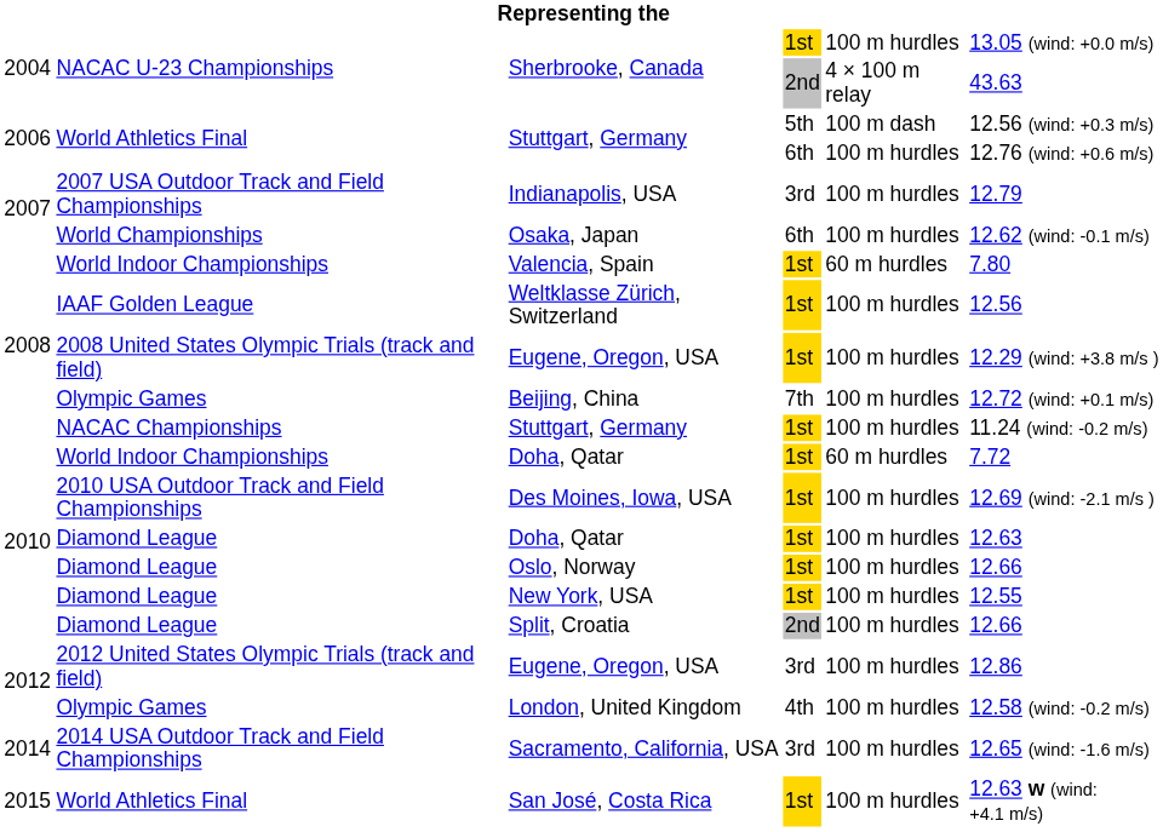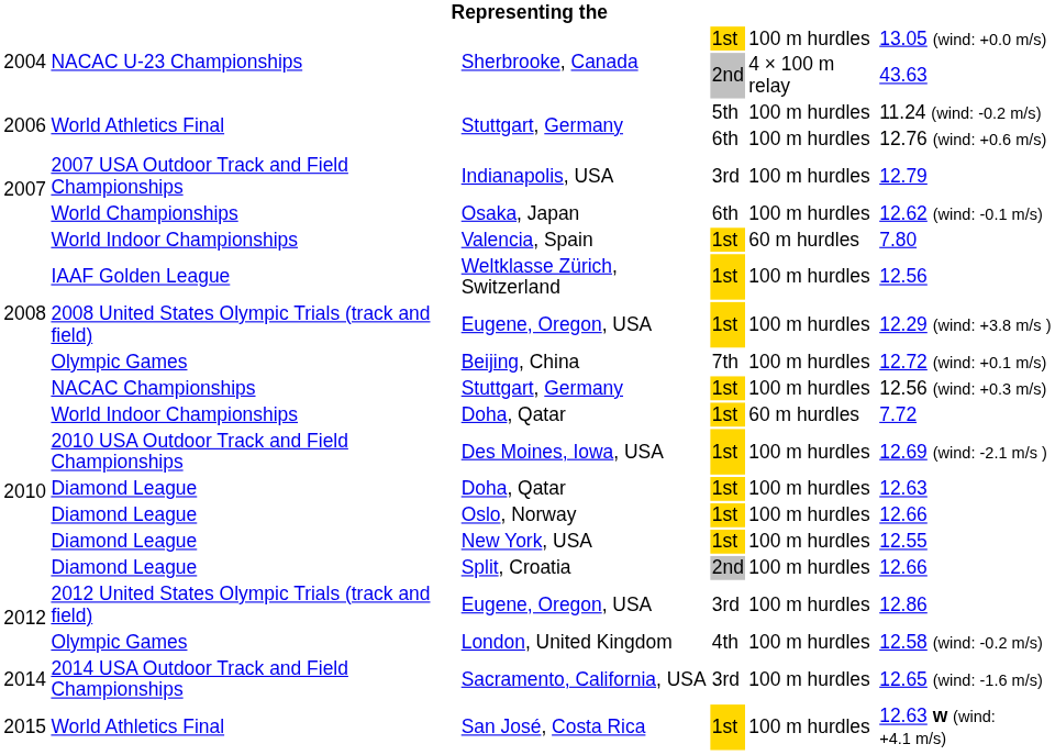Stuttgart, Germany / 5th | column 5: 100 m dash -> 100 m hurdles
Stuttgart, Germany / 5th | column 6: 12.56 (wind: +0.3 m/s) -> 11.24 (wind: -0.2 m/s)
Stuttgart, Germany / 1st | column 6: 11.24 (wind: -0.2 m/s) -> 12.56 (wind: +0.3 m/s)
